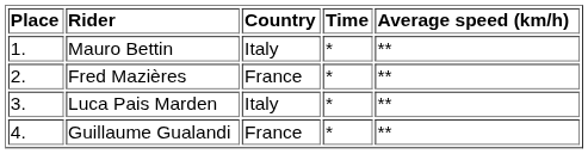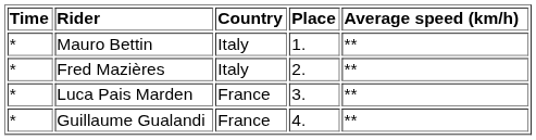columns swapped: Place <-> Time
Fred Mazières | Country: France -> Italy
Luca Pais Marden | Country: Italy -> France
